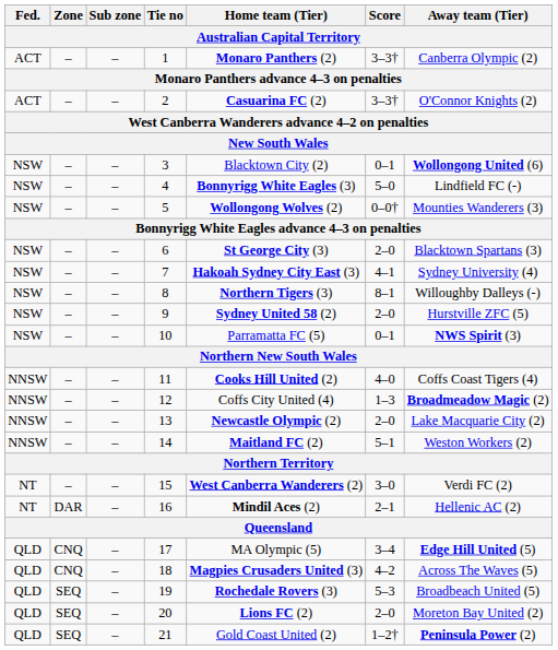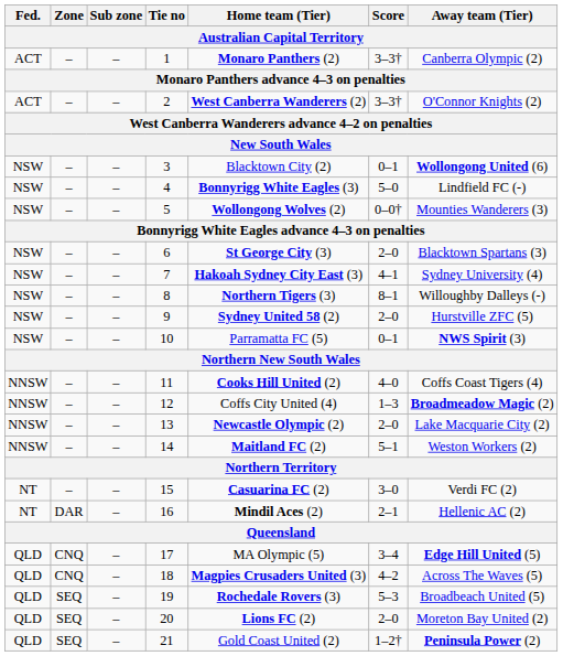2 | Home team (Tier): Casuarina FC (2) -> West Canberra Wanderers (2)
15 | Home team (Tier): West Canberra Wanderers (2) -> Casuarina FC (2)
